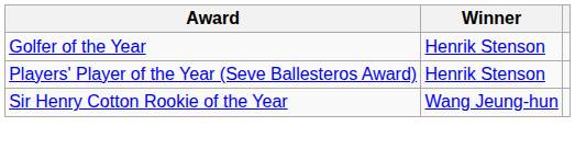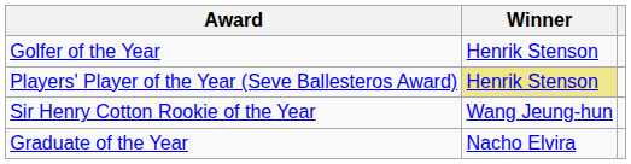Players' Player of the Year (Seve Ballesteros Award) | Winner: no background -> khaki background
+ row: Graduate of the Year | Nacho Elvira
